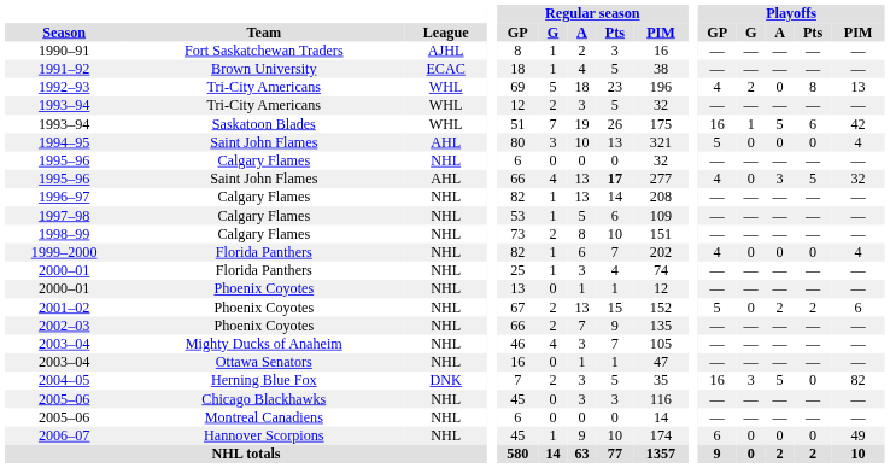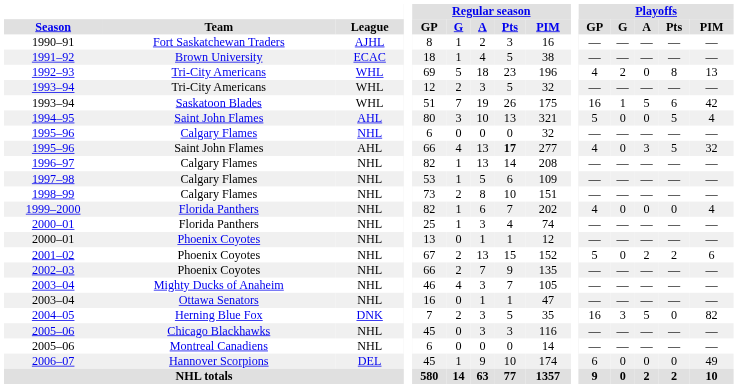1994–95 | Playoffs / Pts: 0 -> 5
2006–07 | League: NHL -> DEL
